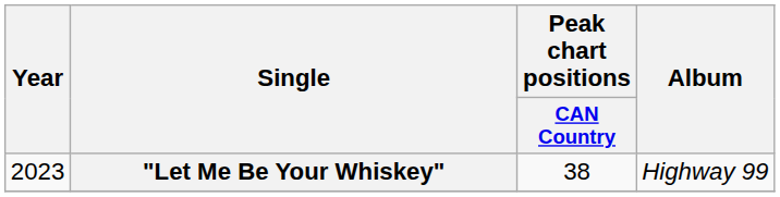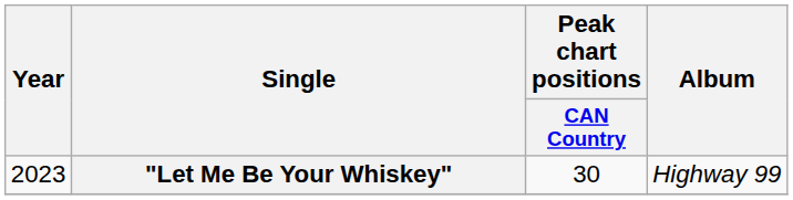"Let Me Be Your Whiskey" | Peak chart positions / CAN Country: 38 -> 30
